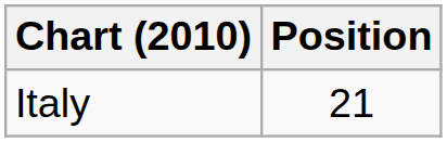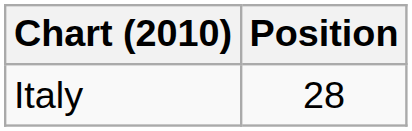Italy | Position: 21 -> 28
